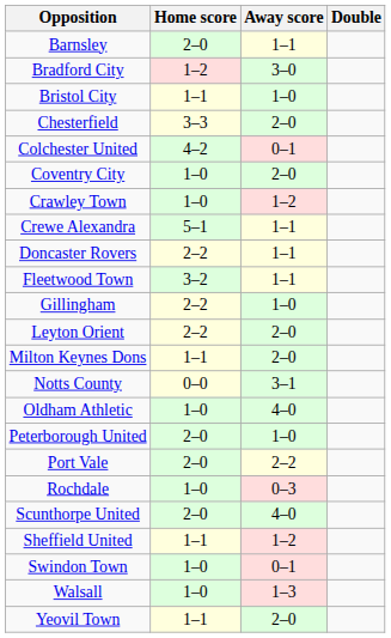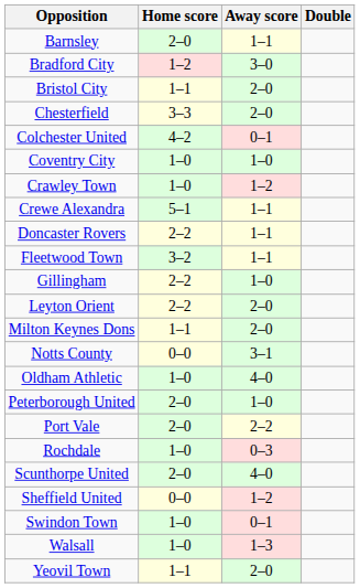Bristol City | Away score: 1–0 -> 2–0
Coventry City | Away score: 2–0 -> 1–0
Sheffield United | Home score: 1–1 -> 0–0
